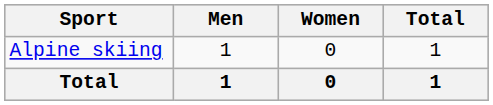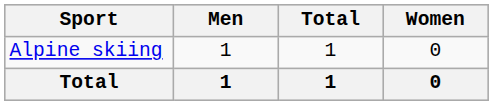columns swapped: Women <-> Total
